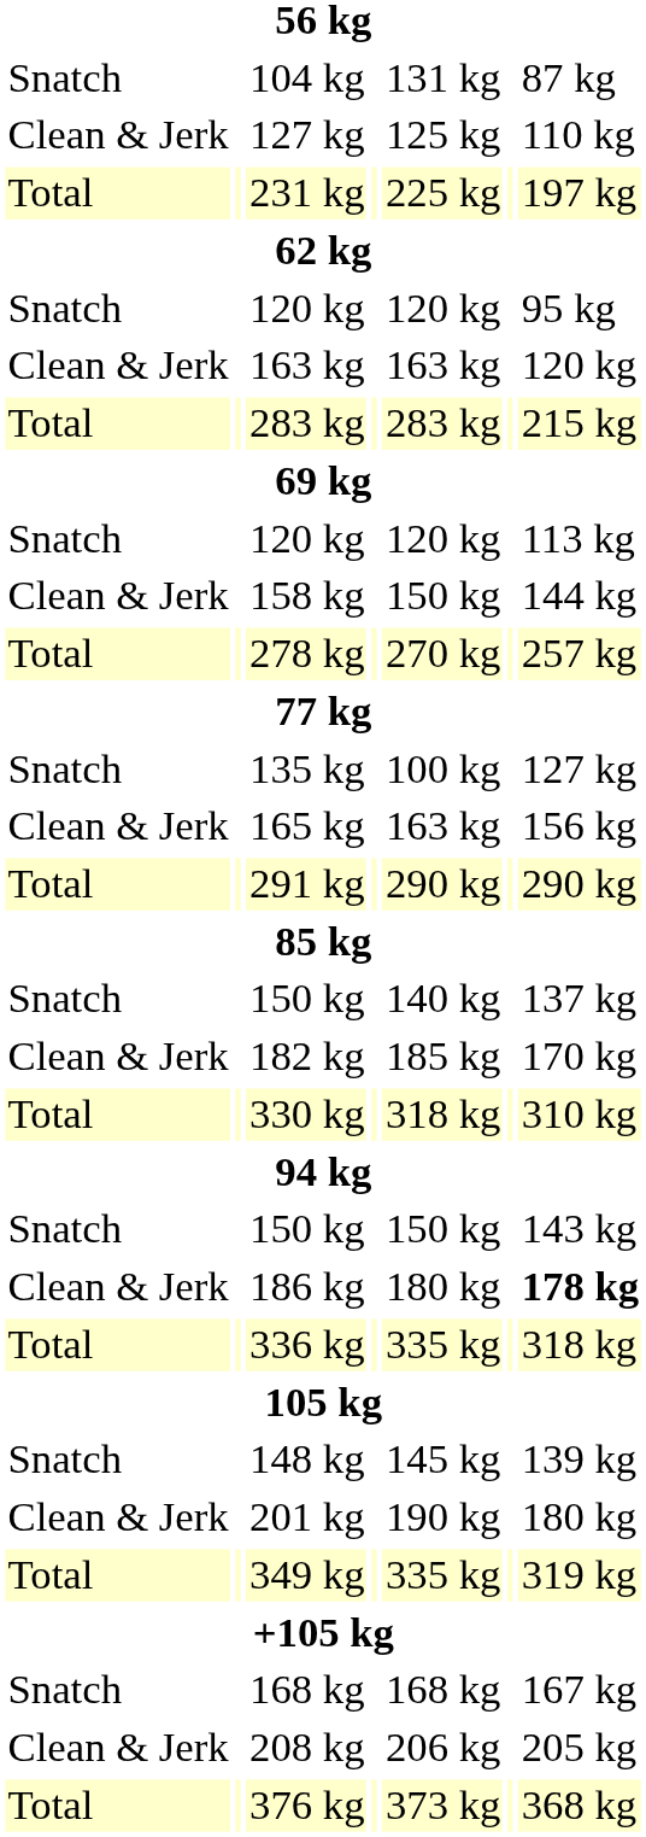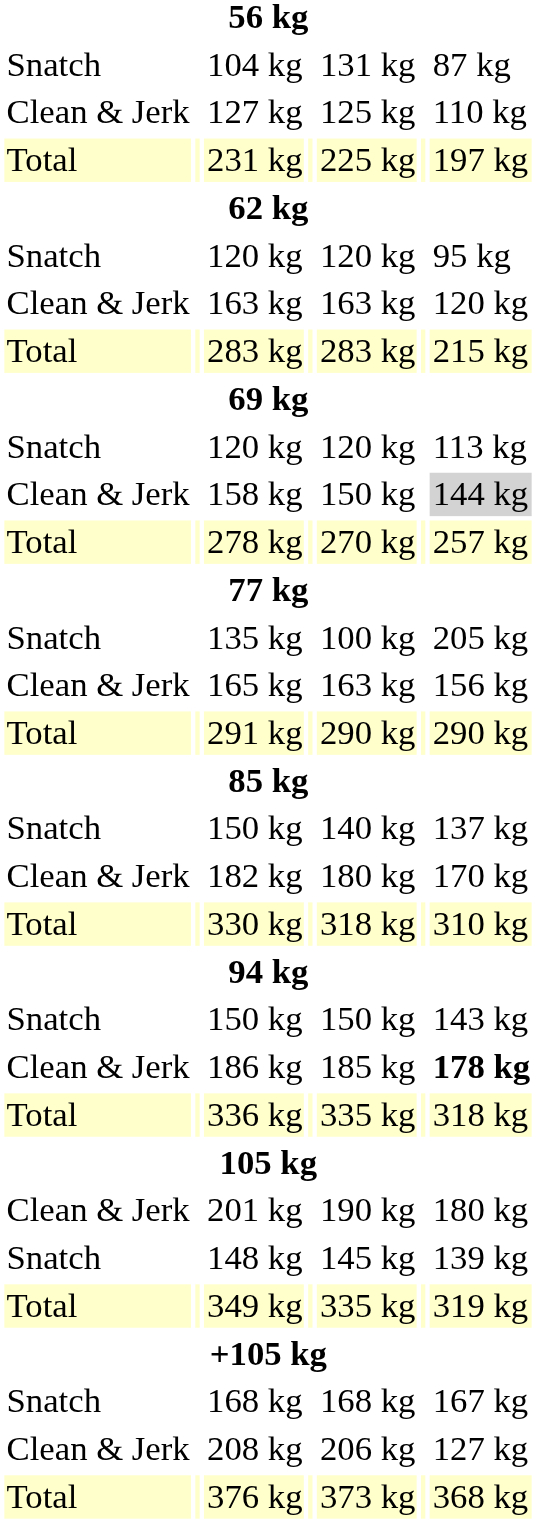158 kg | column 7: no background -> lightgrey background
135 kg | column 7: 127 kg -> 205 kg
182 kg | column 5: 185 kg -> 180 kg
186 kg | column 5: 180 kg -> 185 kg
rows swapped: 148 kg <-> 201 kg
208 kg | column 7: 205 kg -> 127 kg
